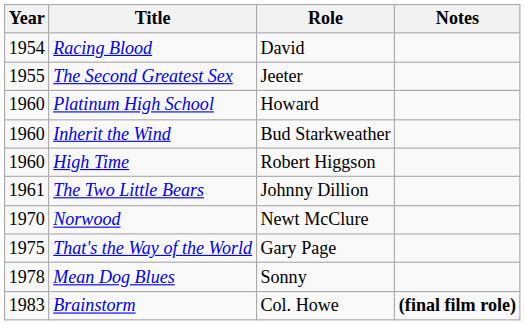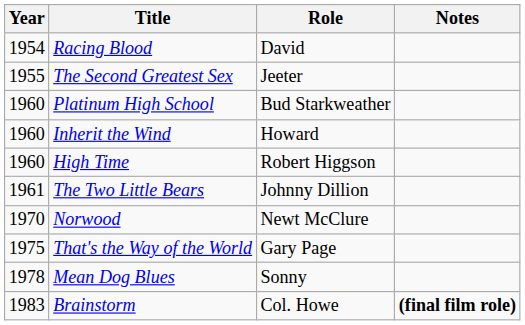Platinum High School | Role: Howard -> Bud Starkweather
Inherit the Wind | Role: Bud Starkweather -> Howard
